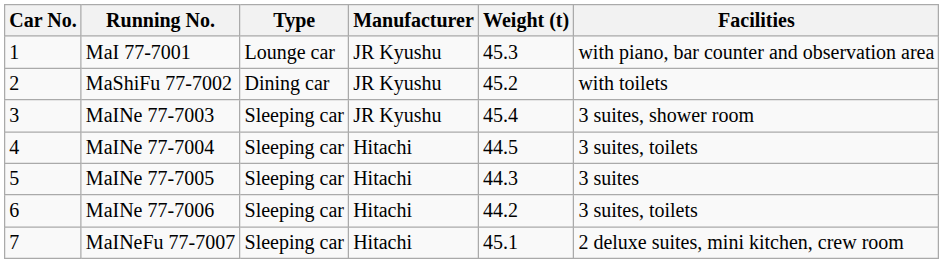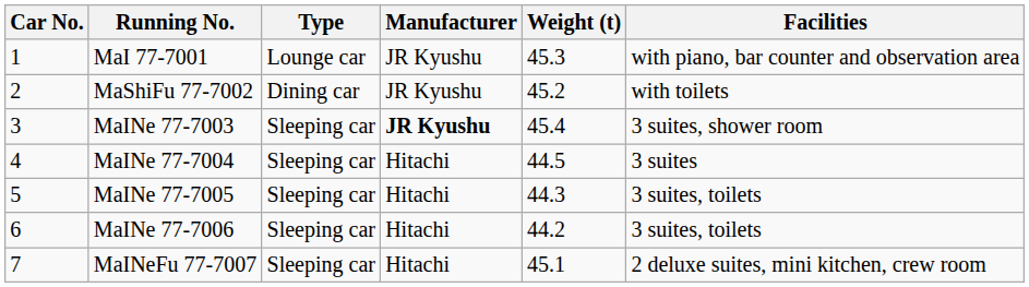MaINe 77-7003 | Manufacturer: normal -> bold
MaINe 77-7004 | Facilities: 3 suites, toilets -> 3 suites
MaINe 77-7005 | Facilities: 3 suites -> 3 suites, toilets
